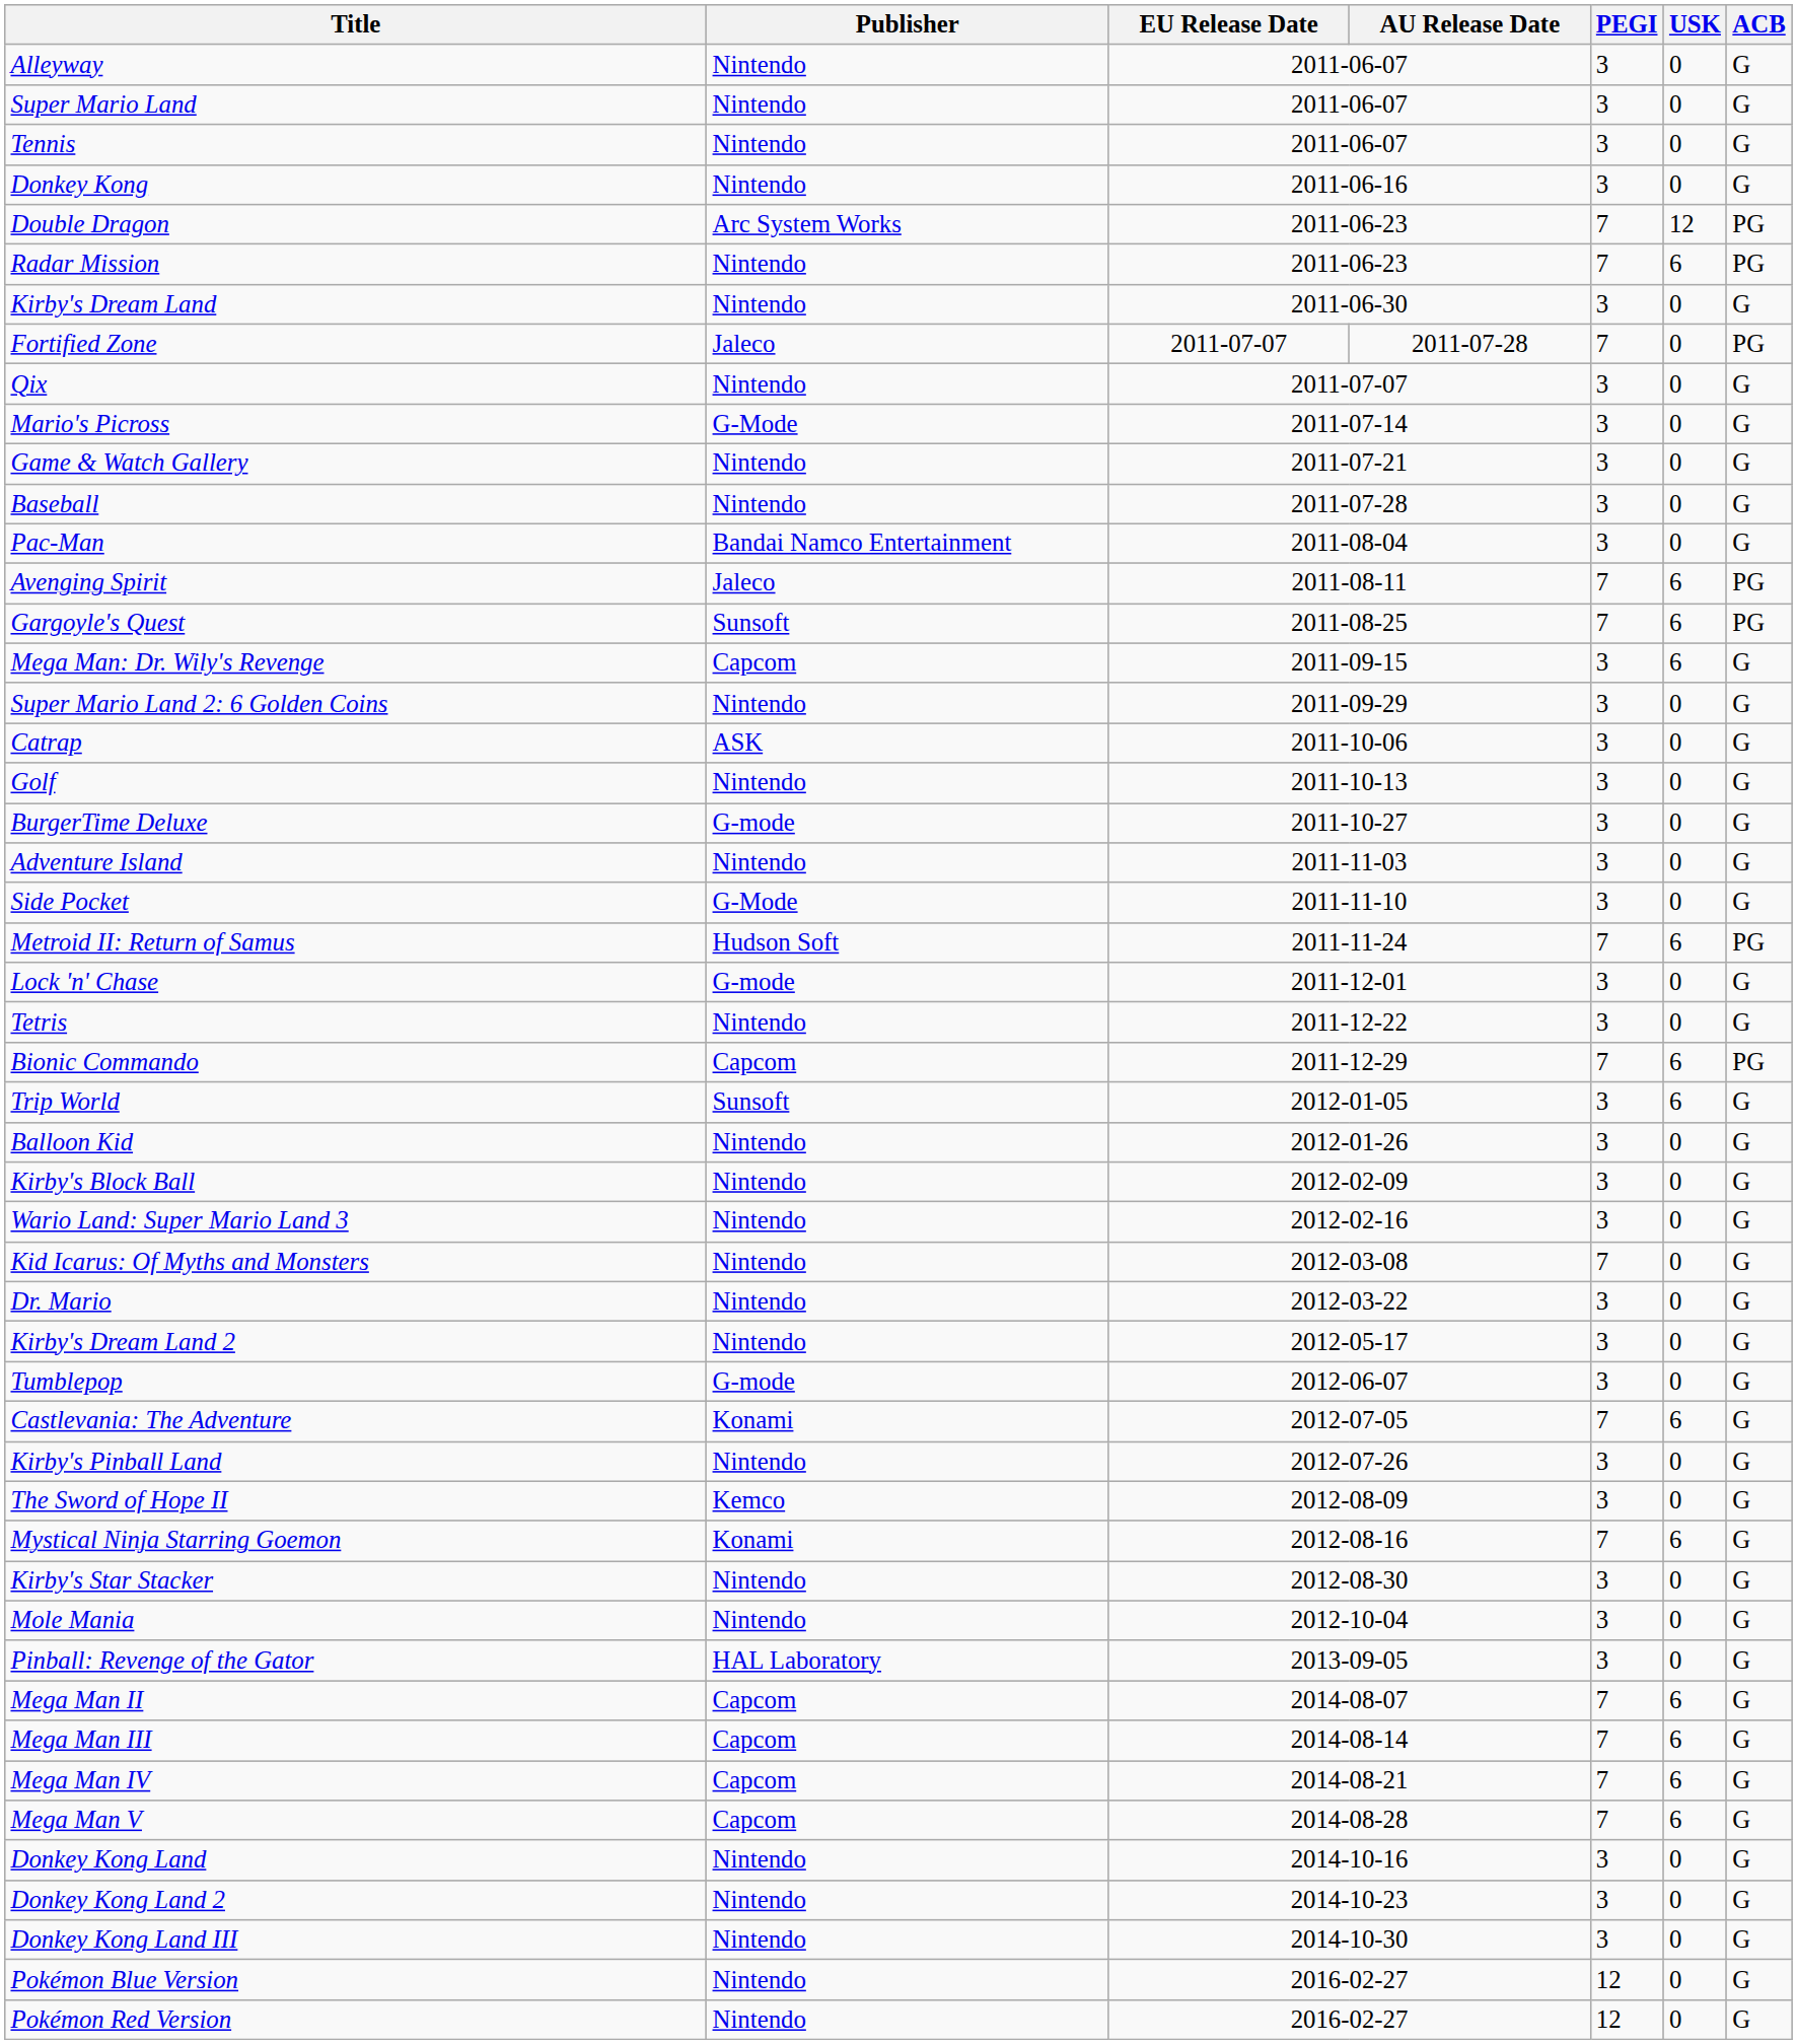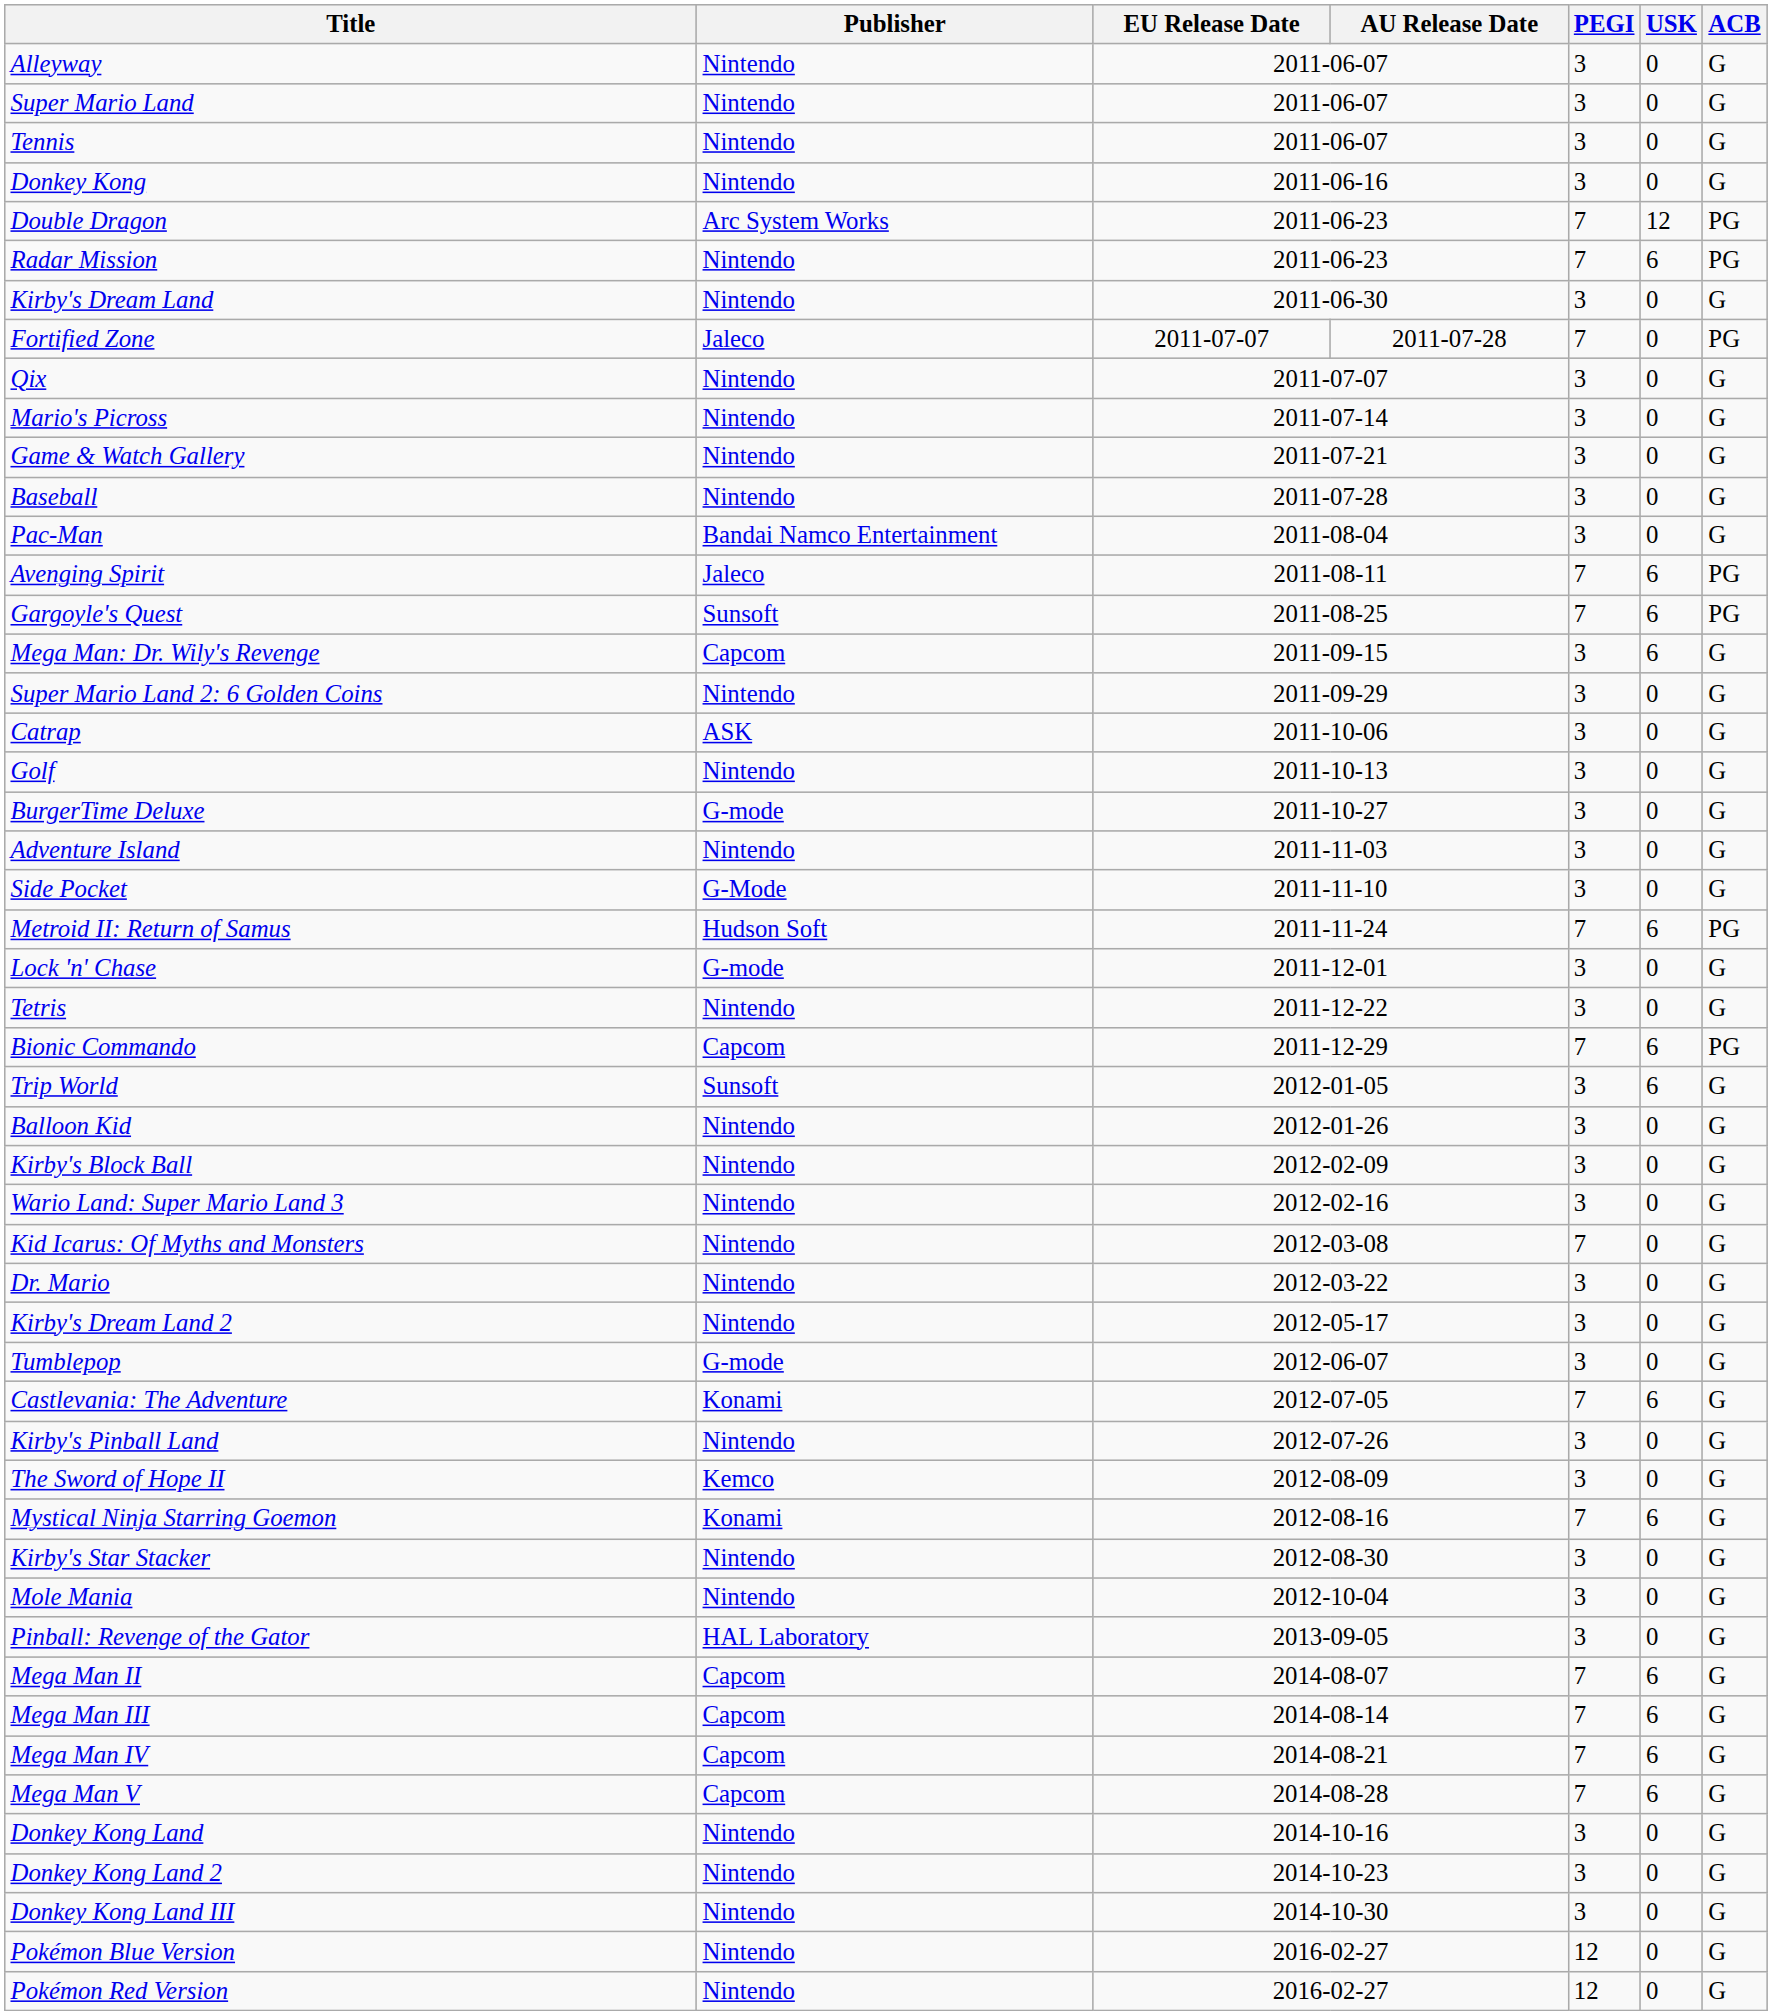Mario's Picross | Publisher: G-Mode -> Nintendo
